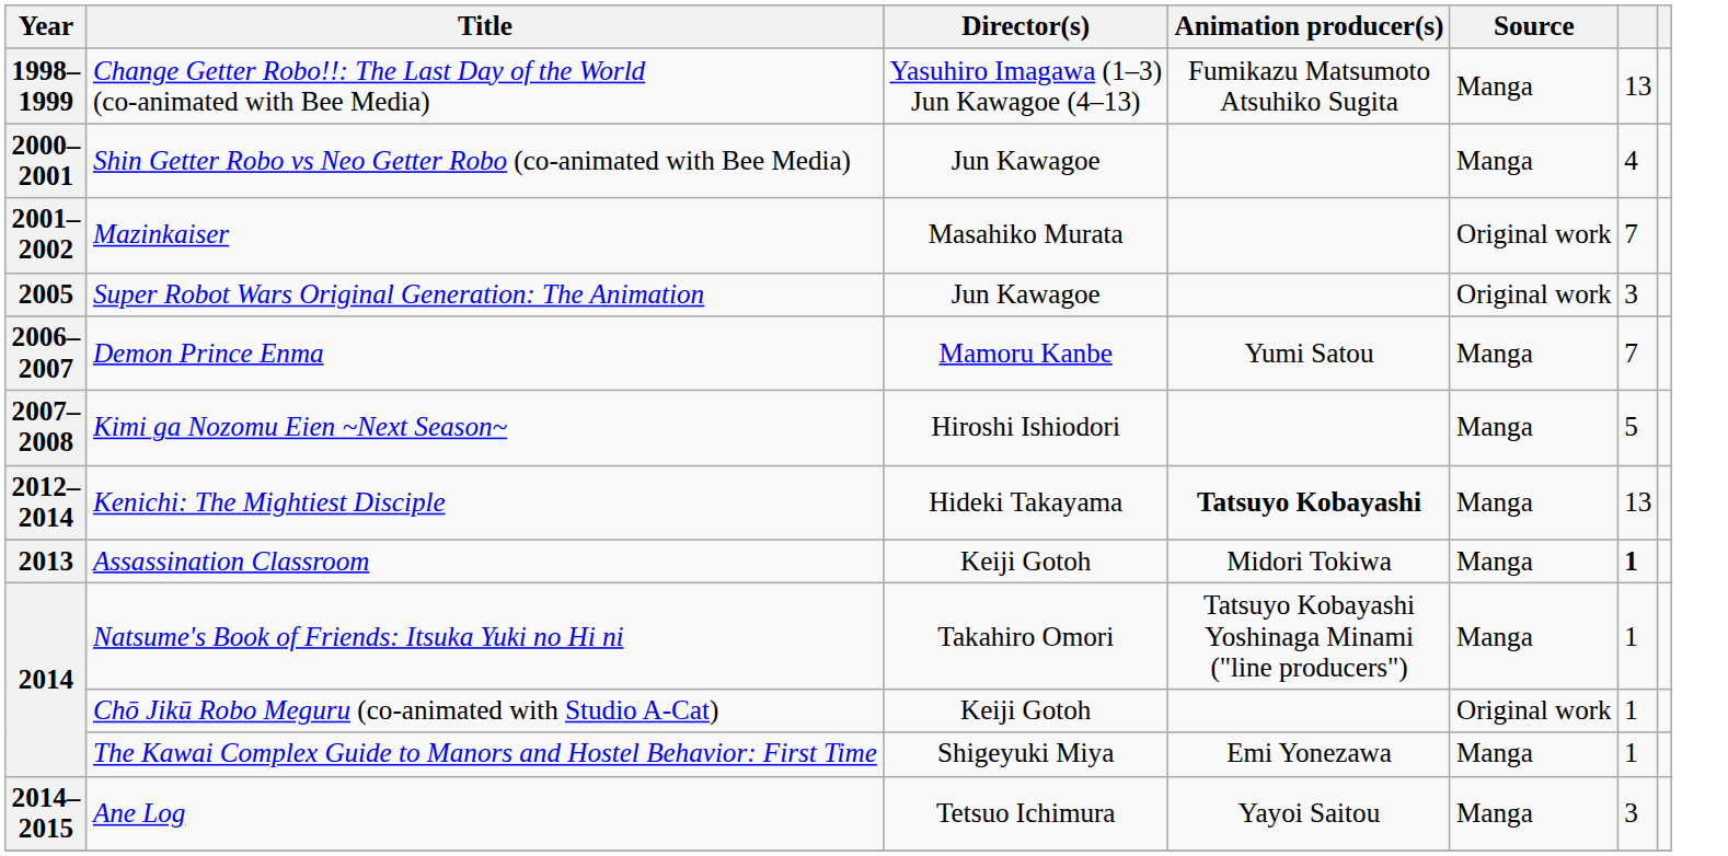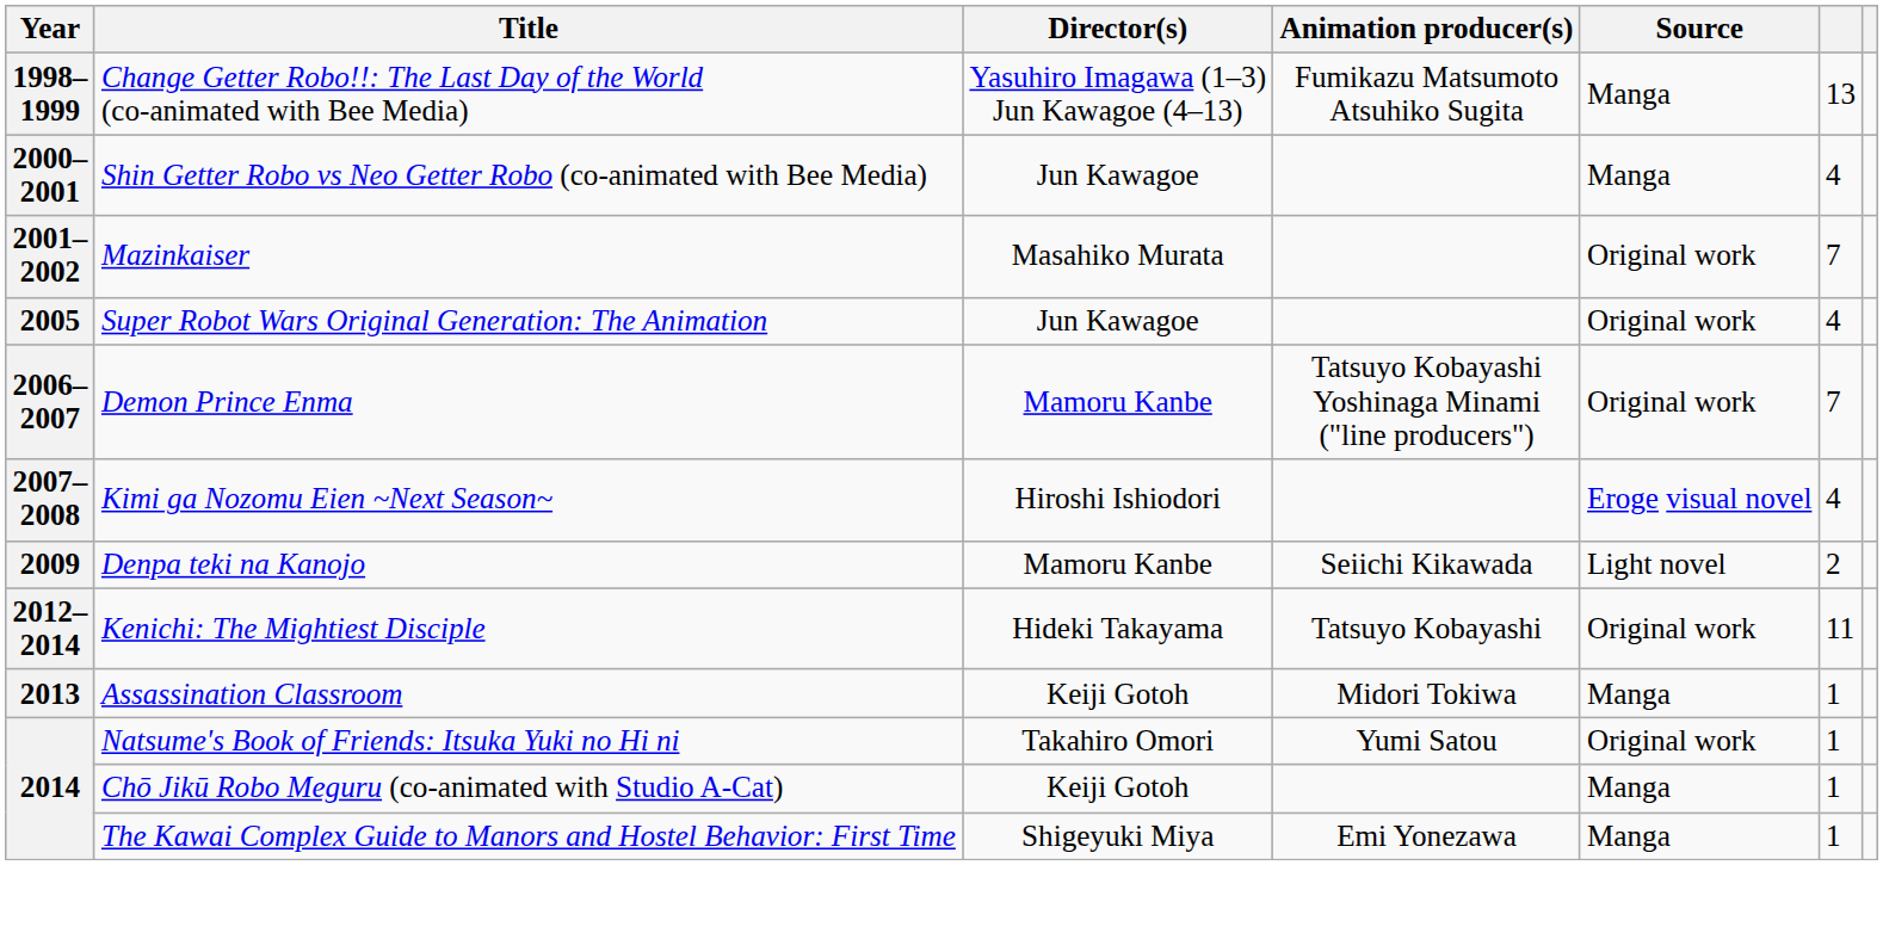Super Robot Wars Original Generation: The Animation | column 6: 3 -> 4
Demon Prince Enma | Animation producer(s): Yumi Satou -> Tatsuyo Kobayashi Yoshinaga Minami ("line producers")
Demon Prince Enma | Source: Manga -> Original work
Kimi ga Nozomu Eien ~Next Season~ | Source: Manga -> Eroge visual novel
Kimi ga Nozomu Eien ~Next Season~ | column 6: 5 -> 4
+ row: 2009 | Denpa teki na Kanojo | Mamoru Kanbe | Seiichi Kikawada | Light novel | 2
Kenichi: The Mightiest Disciple | Animation producer(s): bold -> normal
Kenichi: The Mightiest Disciple | Source: Manga -> Original work
Kenichi: The Mightiest Disciple | column 6: 13 -> 11
Assassination Classroom | column 6: bold -> normal
Natsume's Book of Friends: Itsuka Yuki no Hi ni | Animation producer(s): Tatsuyo Kobayashi Yoshinaga Minami ("line producers") -> Yumi Satou
Natsume's Book of Friends: Itsuka Yuki no Hi ni | Source: Manga -> Original work
Chō Jikū Robo Meguru (co-animated with Studio A-Cat) | Source: Original work -> Manga
- row: 2014–2015 | Ane Log | Tetsuo Ichimura | Yayoi Saitou | Manga | 3
